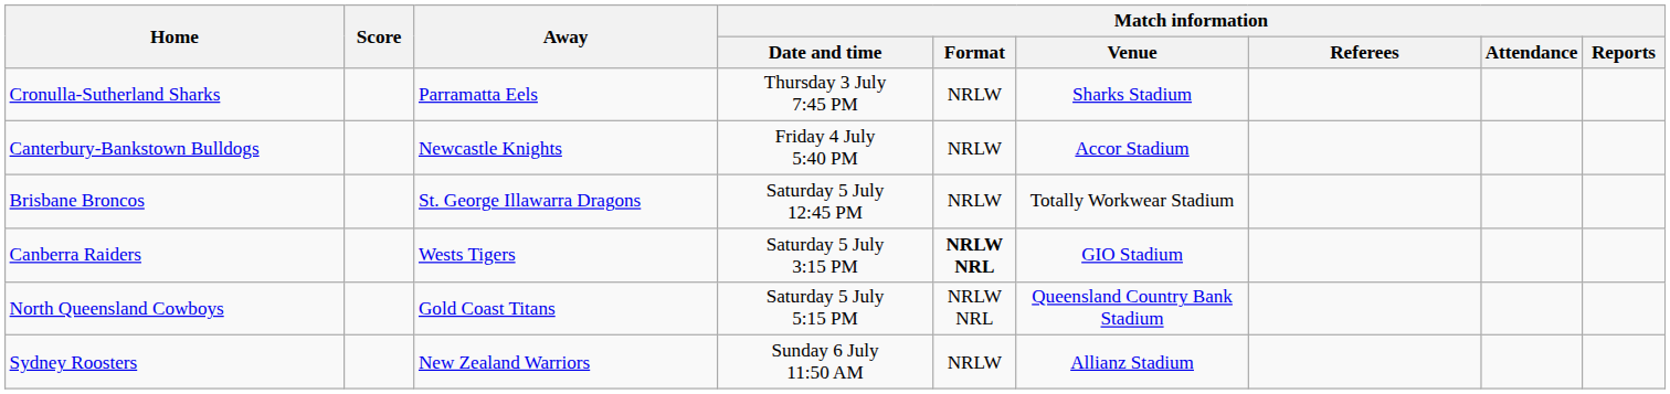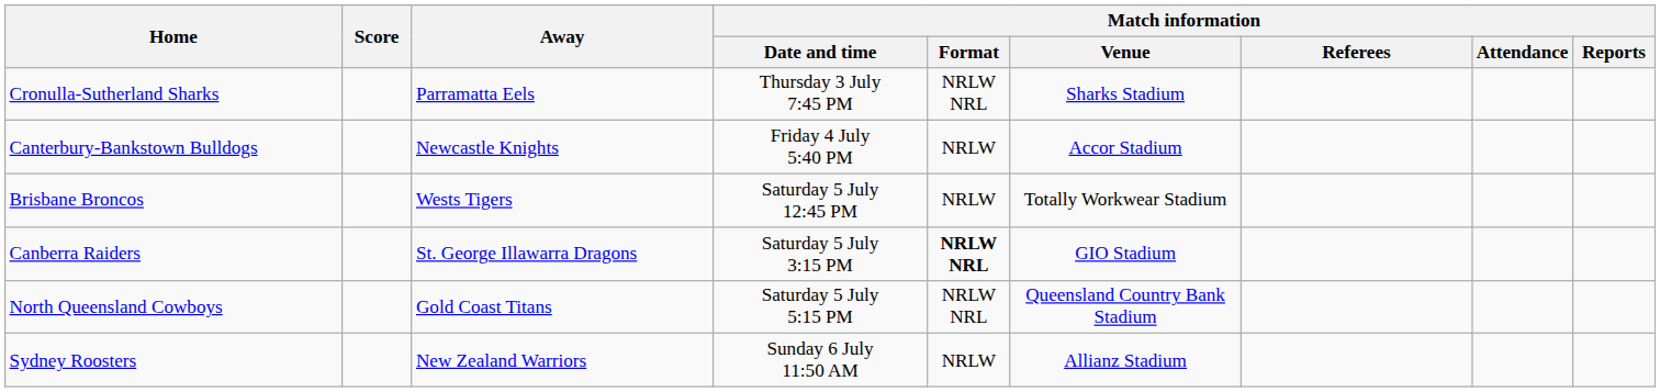Cronulla-Sutherland Sharks | Match information / Format: NRLW -> NRLW NRL
Brisbane Broncos | Away: St. George Illawarra Dragons -> Wests Tigers
Canberra Raiders | Away: Wests Tigers -> St. George Illawarra Dragons
